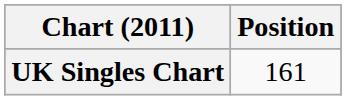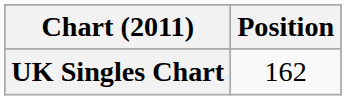UK Singles Chart | Position: 161 -> 162
